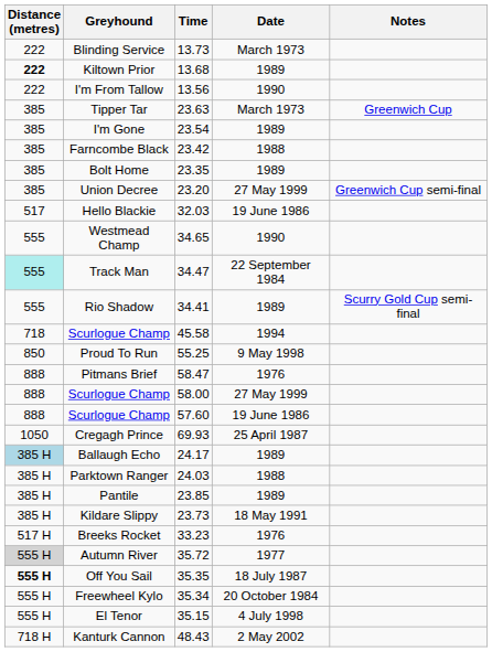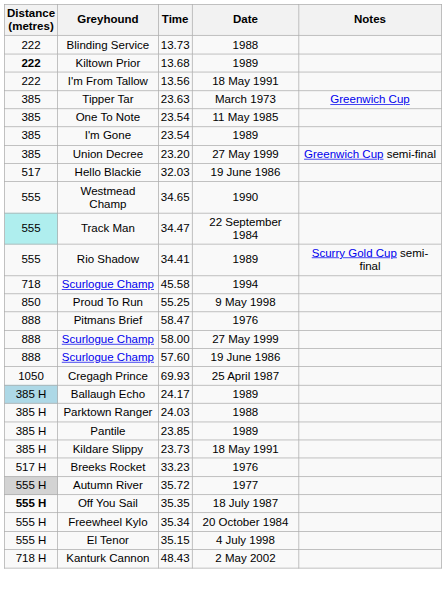Blinding Service | Date: March 1973 -> 1988
I'm From Tallow | Date: 1990 -> 18 May 1991
+ row: 385 | One To Note | 23.54 | 11 May 1985
- row: 385 | Farncombe Black | 23.42 | 1988
- row: 385 | Bolt Home | 23.35 | 1989
